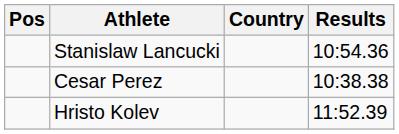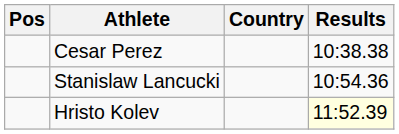rows swapped: Cesar Perez <-> Stanislaw Lancucki
Hristo Kolev | Results: no background -> lightyellow background
